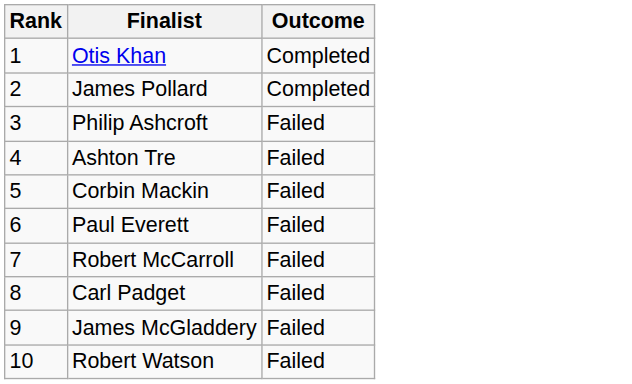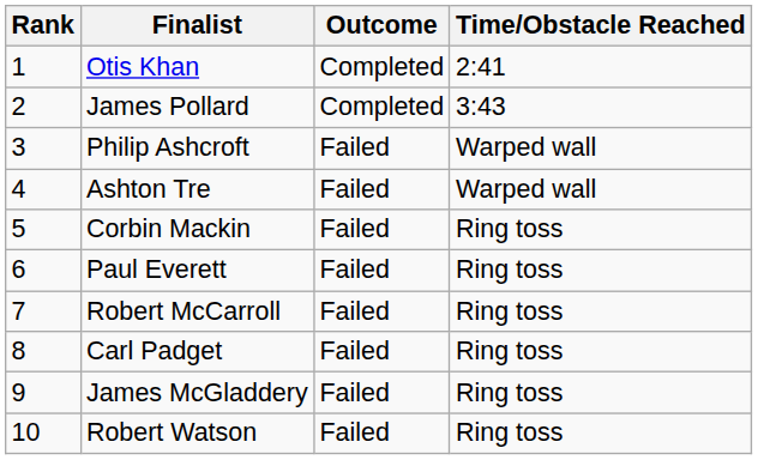+ column: Time/Obstacle Reached | 2:41 | 3:43 | Warped wall | Warped wall | Ring toss | Ring toss | Ring toss | Ring toss | Ring toss | Ring toss
